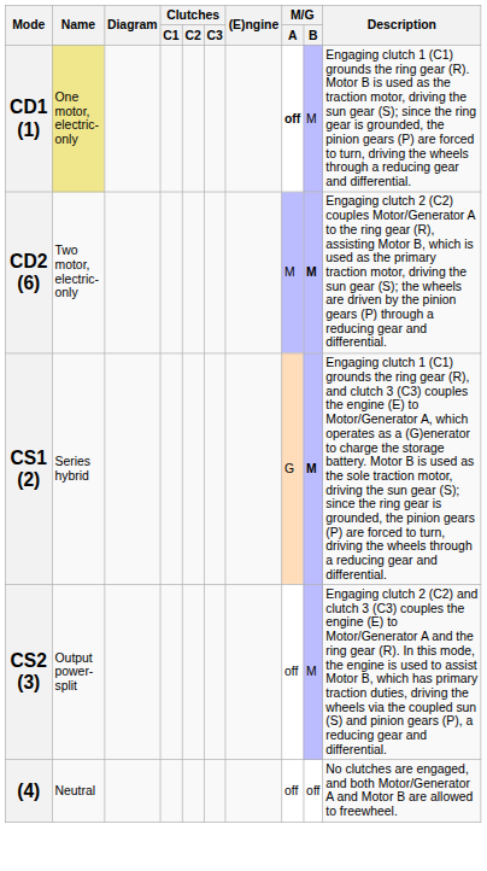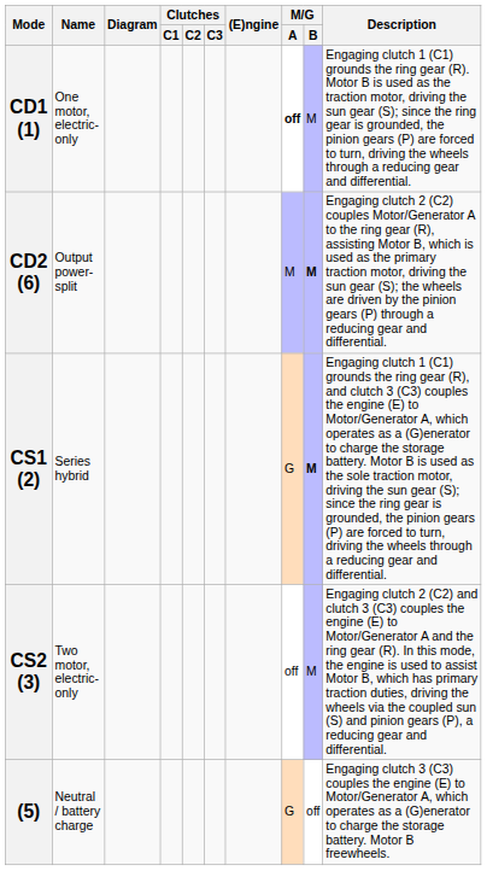CD1 (1) | Name: khaki background -> no background
CD2 (6) | Name: Two motor, electric-only -> Output power-split
CS2 (3) | Name: Output power-split -> Two motor, electric-only
- row: (4) | Neutral | off | off | No clutches are engaged, and both Motor/Generator A and Motor B are allowed to freewheel.
+ row: (5) | Neutral / battery charge | G | off | Engaging clutch 3 (C3) couples the engine (E) to Motor/Generator A, which operates as a (G)enerator to charge the storage battery. Motor B freewheels.
